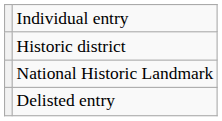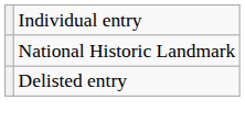- row: Historic district
